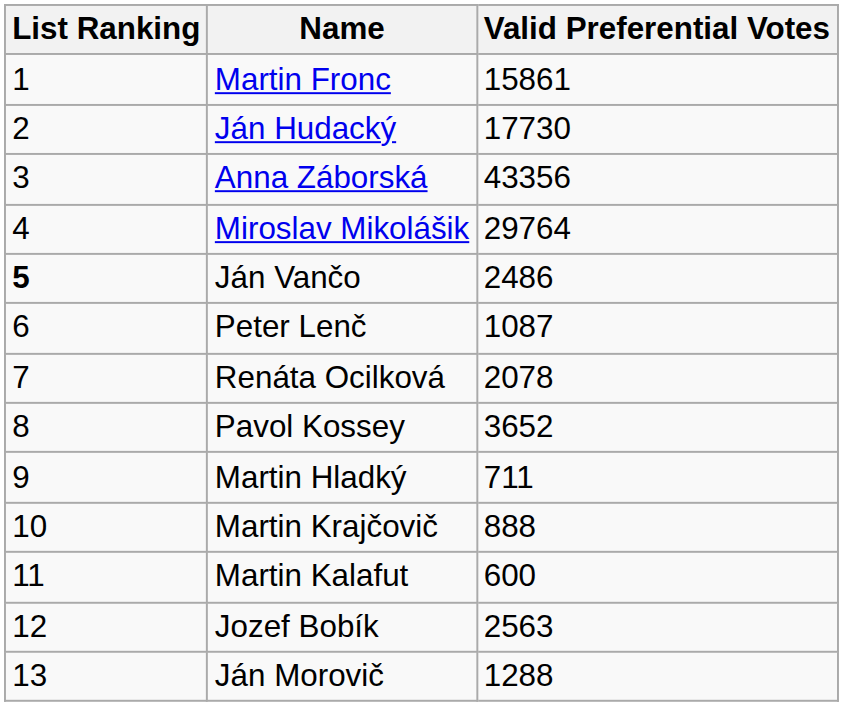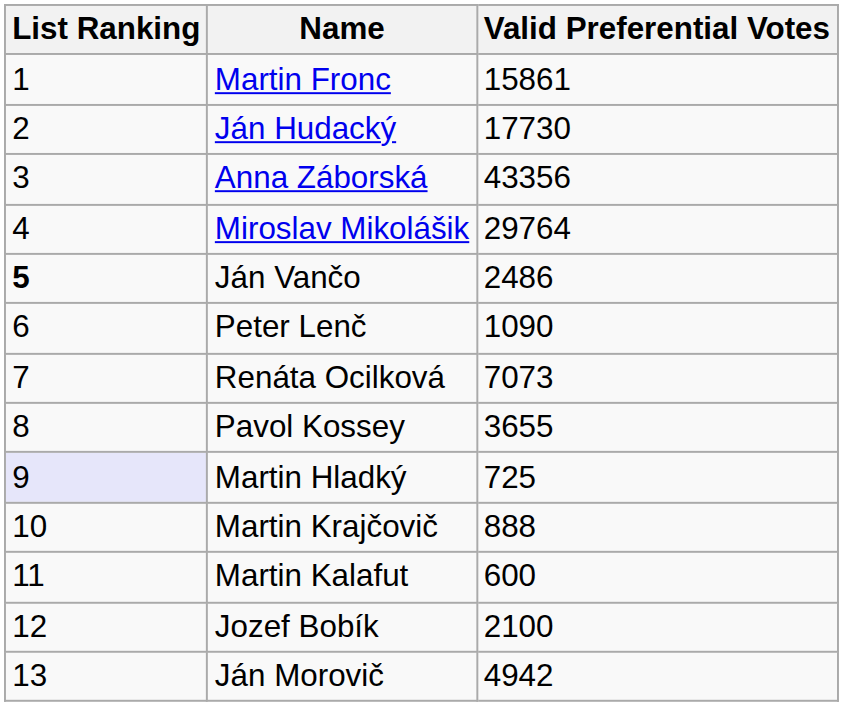Peter Lenč | Valid Preferential Votes: 1087 -> 1090
Renáta Ocilková | Valid Preferential Votes: 2078 -> 7073
Pavol Kossey | Valid Preferential Votes: 3652 -> 3655
Martin Hladký | List Ranking: no background -> lavender background
Martin Hladký | Valid Preferential Votes: 711 -> 725
Jozef Bobík | Valid Preferential Votes: 2563 -> 2100
Ján Morovič | Valid Preferential Votes: 1288 -> 4942
